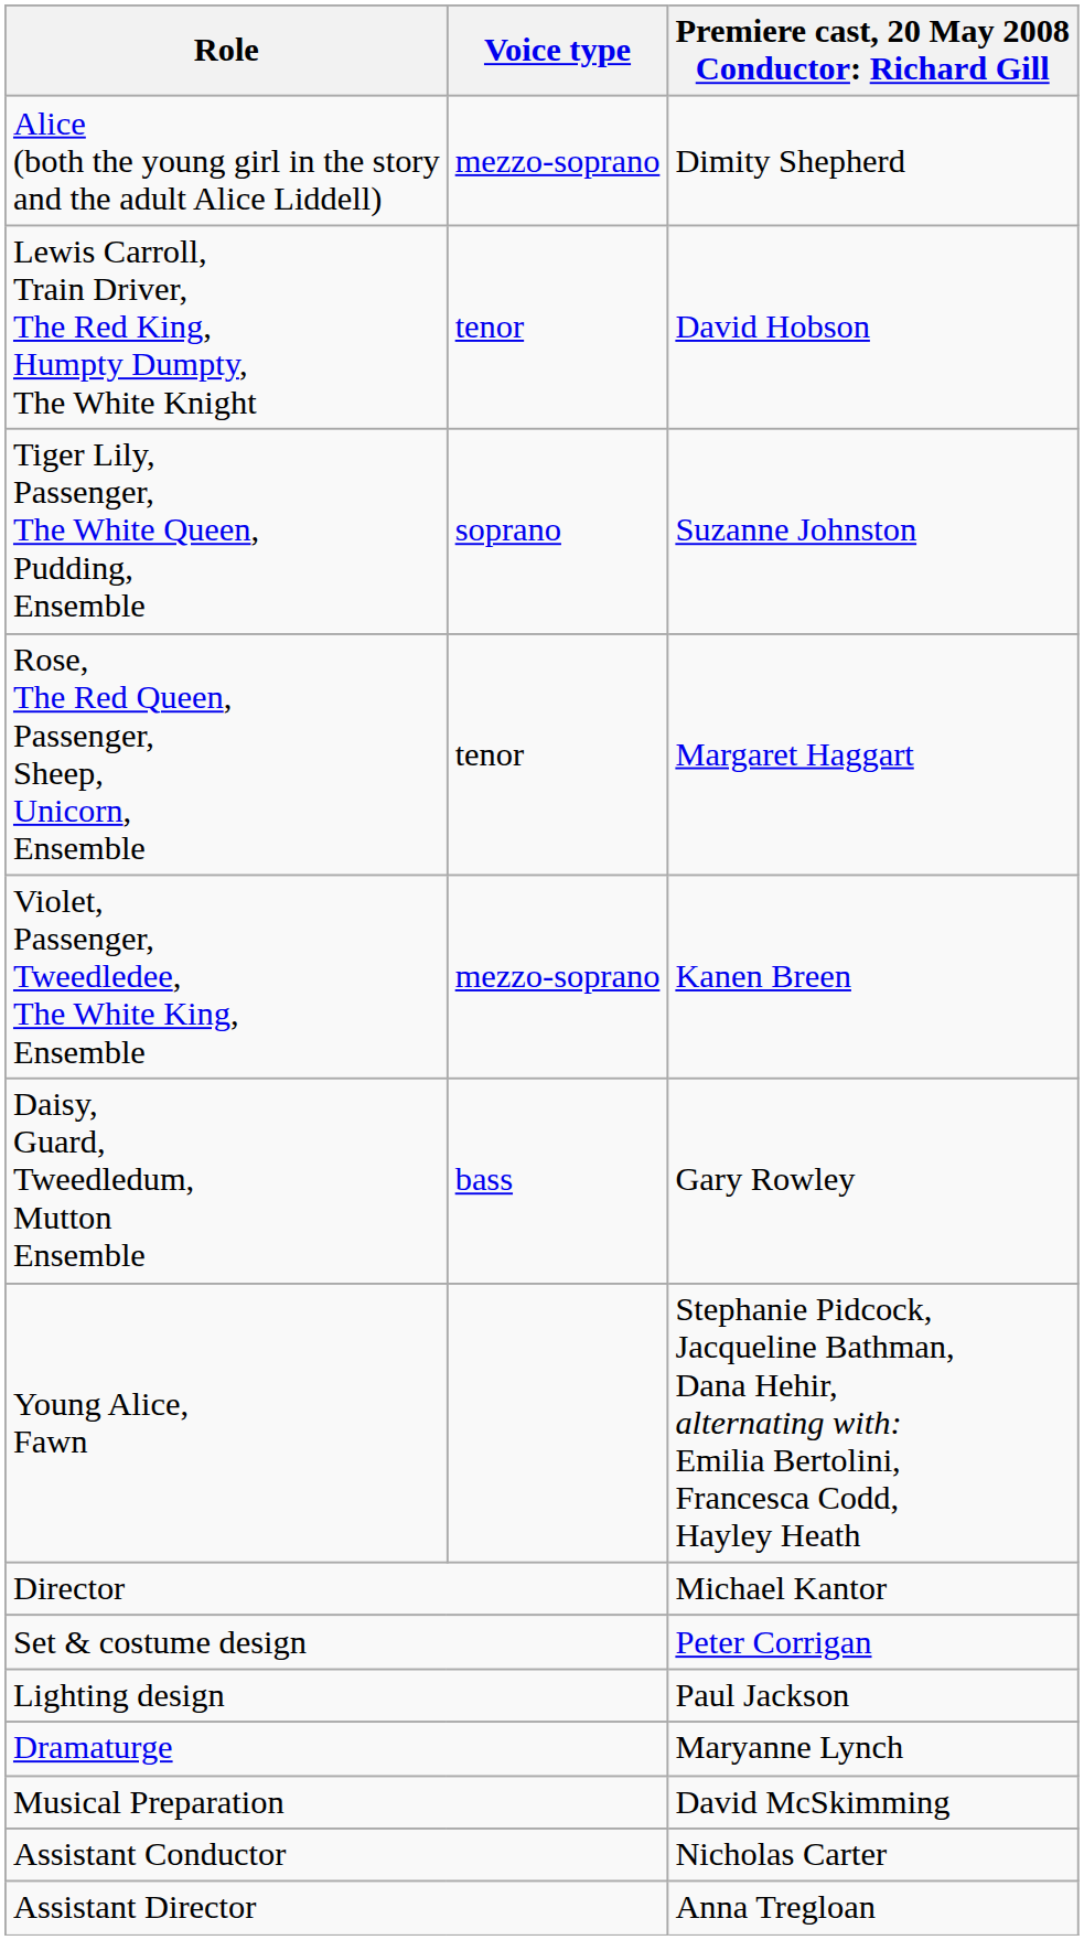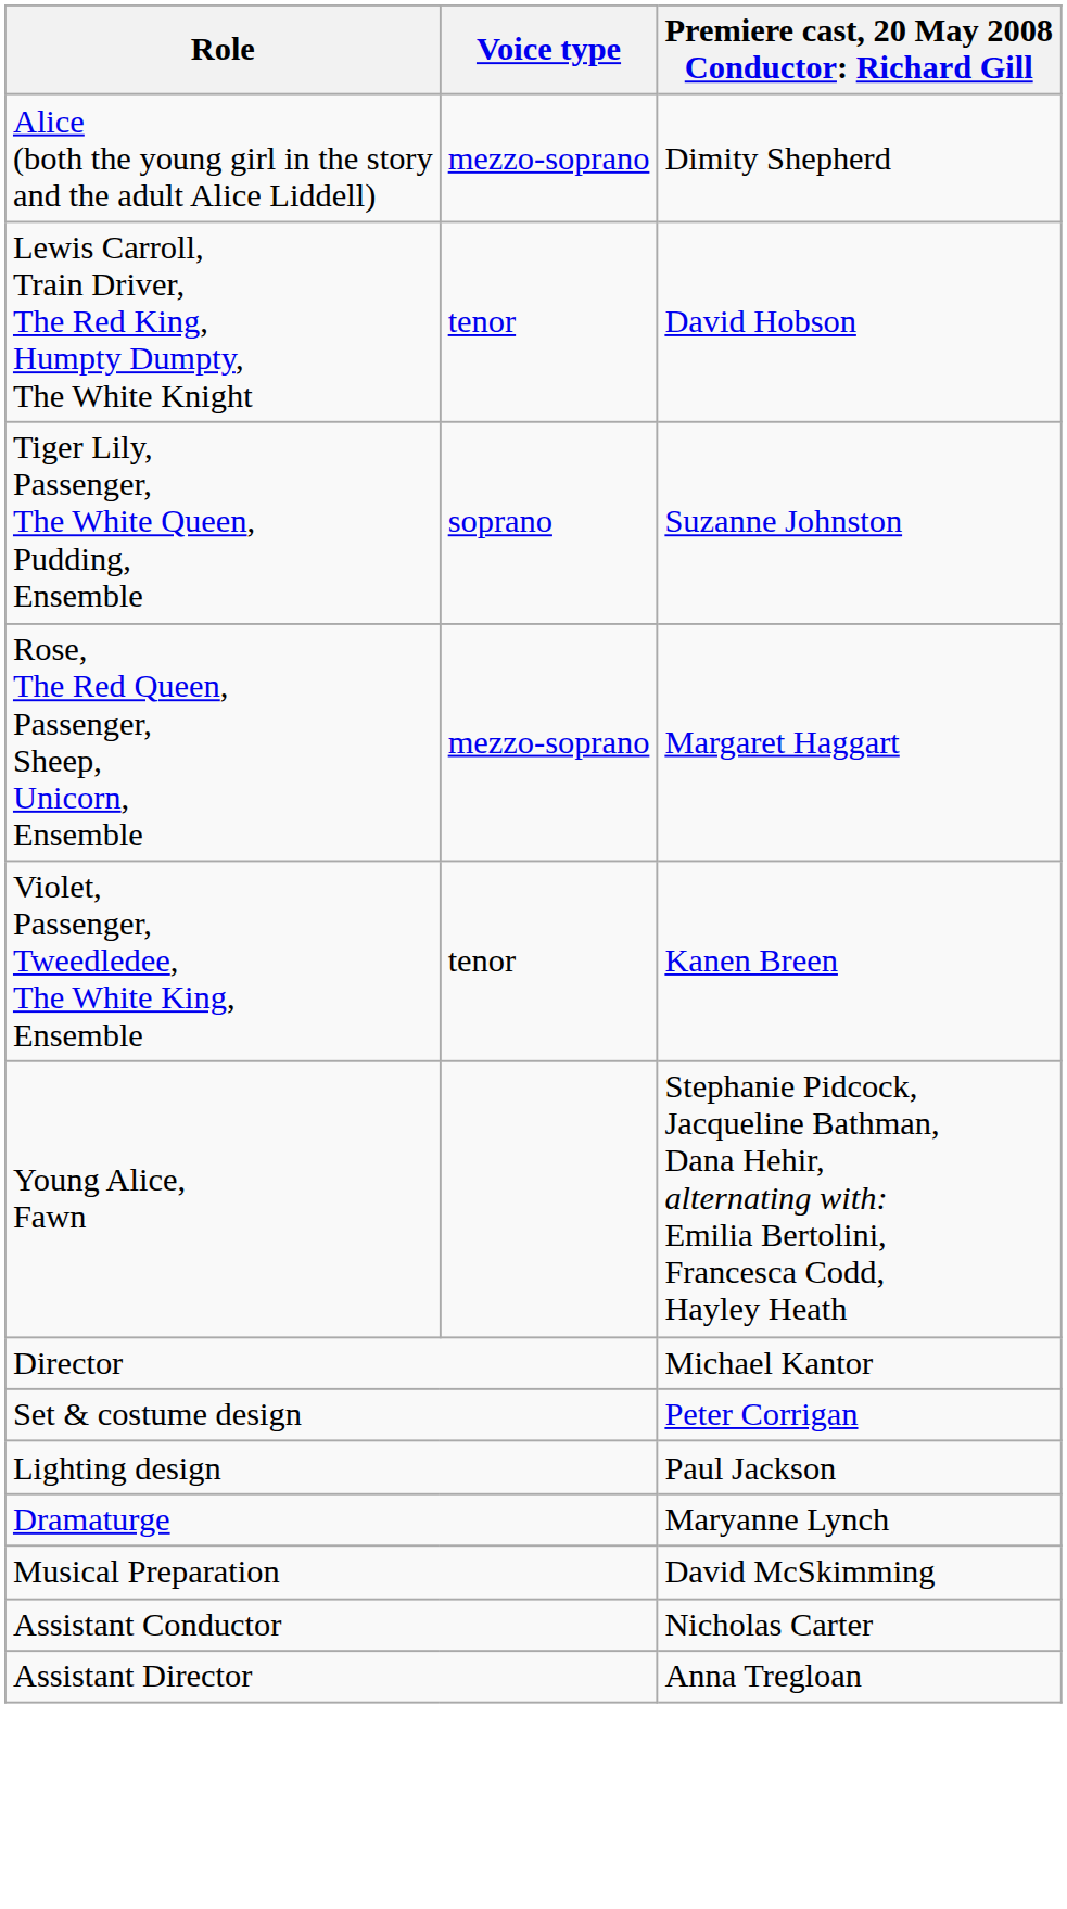Rose, The Red Queen, Passenger, Sheep, Unicorn, Ensemble | Voice type: tenor -> mezzo-soprano
Violet, Passenger, Tweedledee, The White King, Ensemble | Voice type: mezzo-soprano -> tenor
- row: Daisy, Guard, Tweedledum, Mutton Ensemble | bass | Gary Rowley
